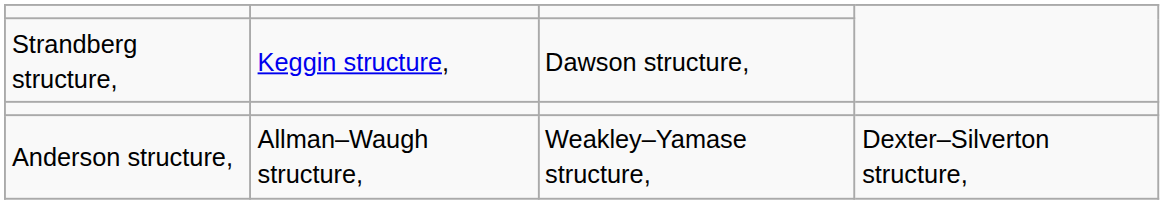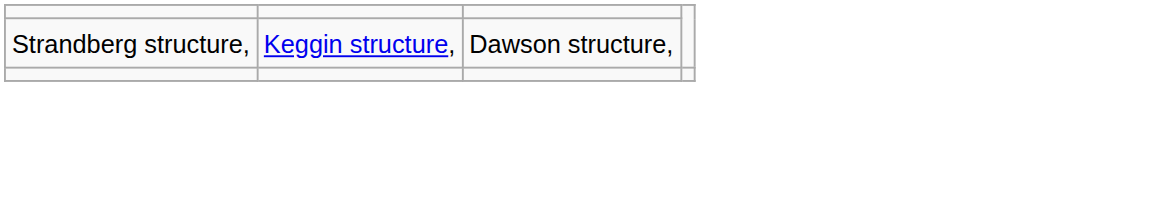- row: Anderson structure, | Allman–Waugh structure, | Weakley–Yamase structure, | Dexter–Silverton structure,
